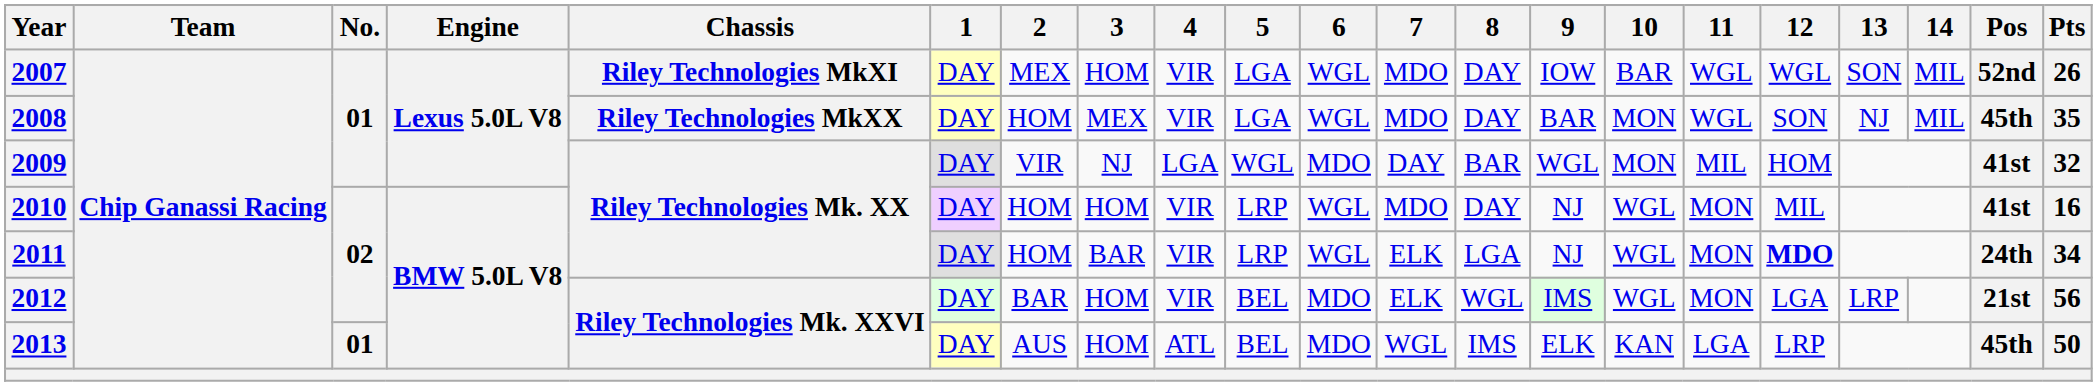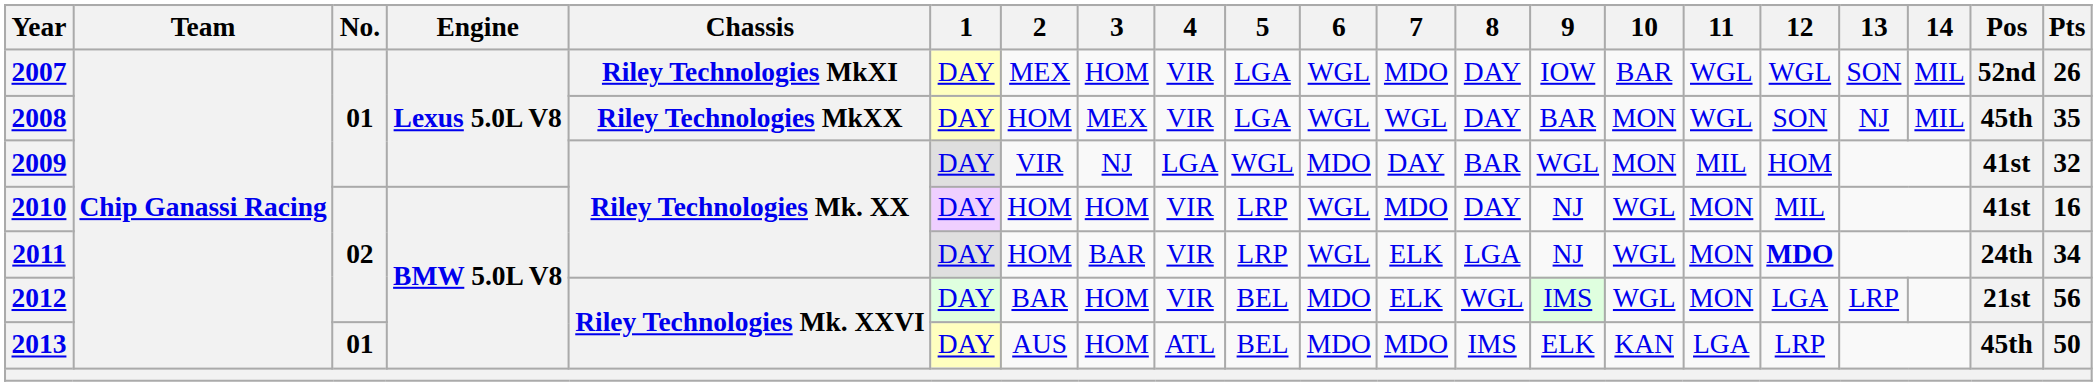2008 | 7: MDO -> WGL
2013 | 7: WGL -> MDO
